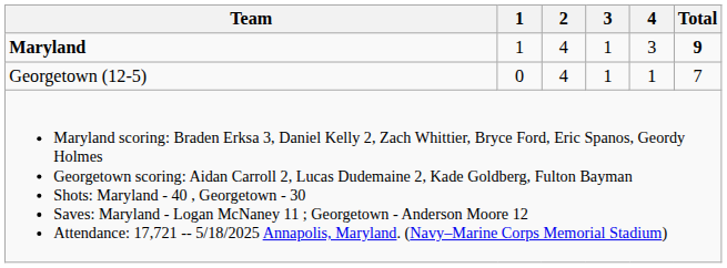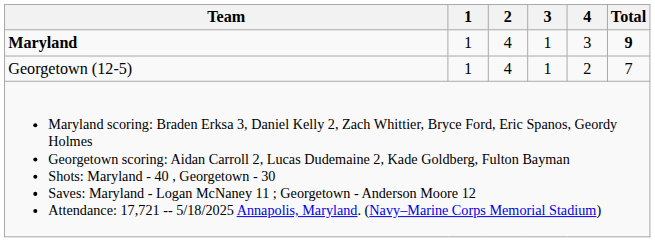Georgetown (12-5) | 1: 0 -> 1
Georgetown (12-5) | 4: 1 -> 2
